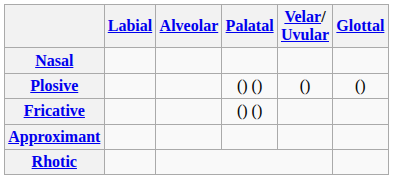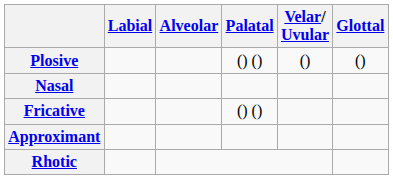rows swapped: Nasal <-> Plosive
